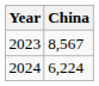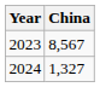2024 | China: 6,224 -> 1,327
